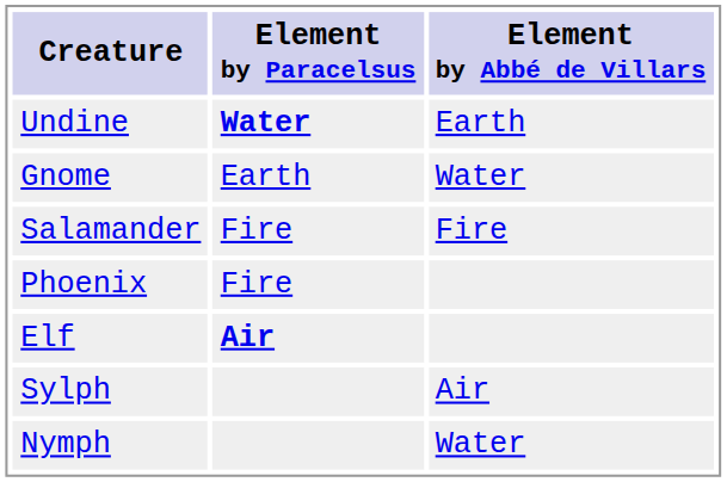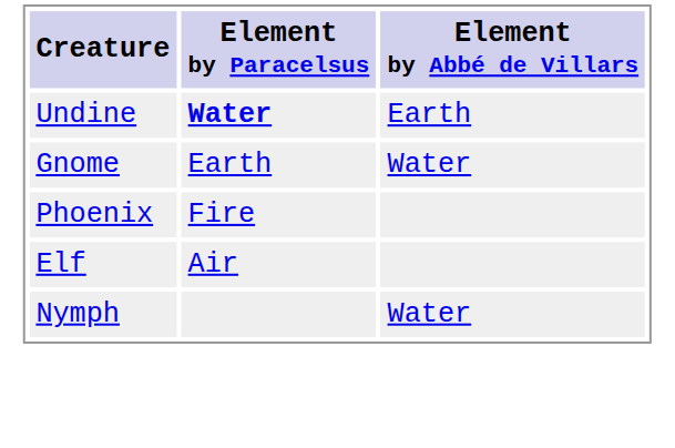- row: Salamander | Fire | Fire
Elf | Element by Paracelsus: bold -> normal
- row: Sylph | Air
